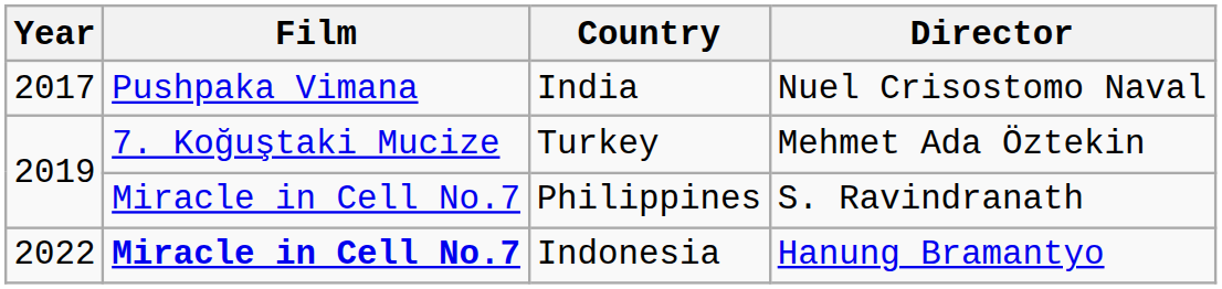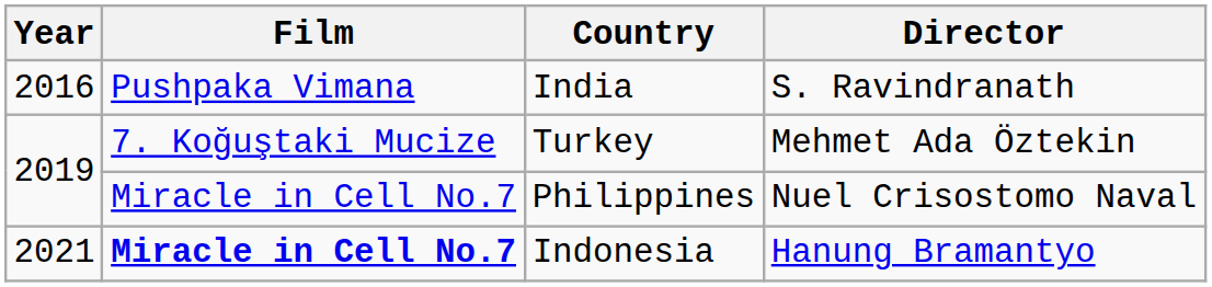India | Year: 2017 -> 2016
India | Director: Nuel Crisostomo Naval -> S. Ravindranath
Philippines | Director: S. Ravindranath -> Nuel Crisostomo Naval
Indonesia | Year: 2022 -> 2021
